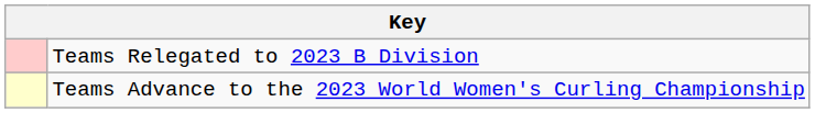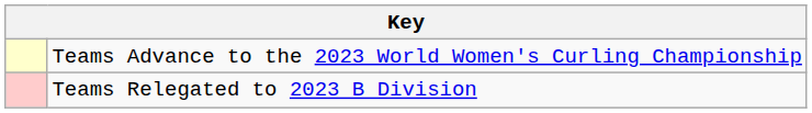rows swapped: Teams Advance to the 2023 World Women's Curling Championship <-> Teams Relegated to 2023 B Division
